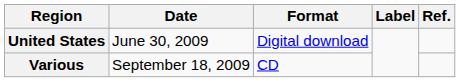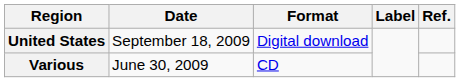United States | Date: June 30, 2009 -> September 18, 2009
Various | Date: September 18, 2009 -> June 30, 2009
